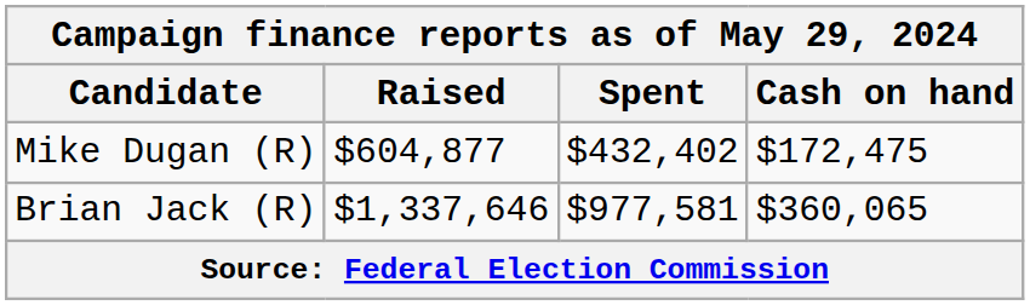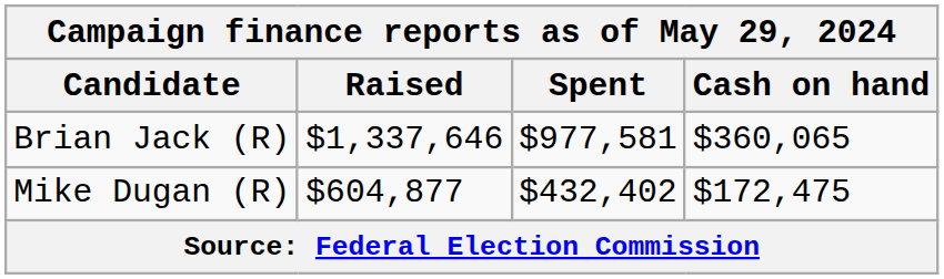rows swapped: Mike Dugan (R) <-> Brian Jack (R)
